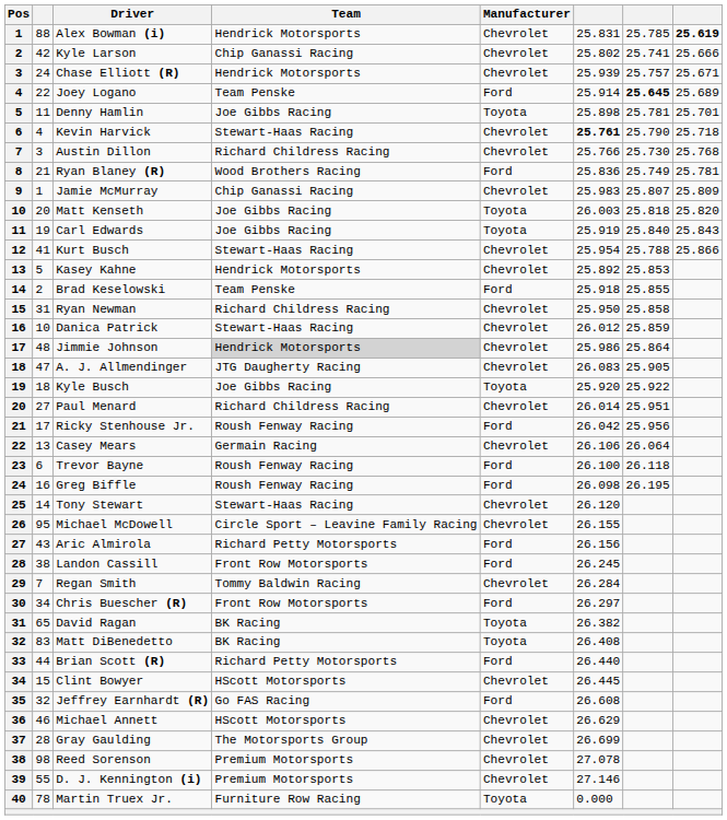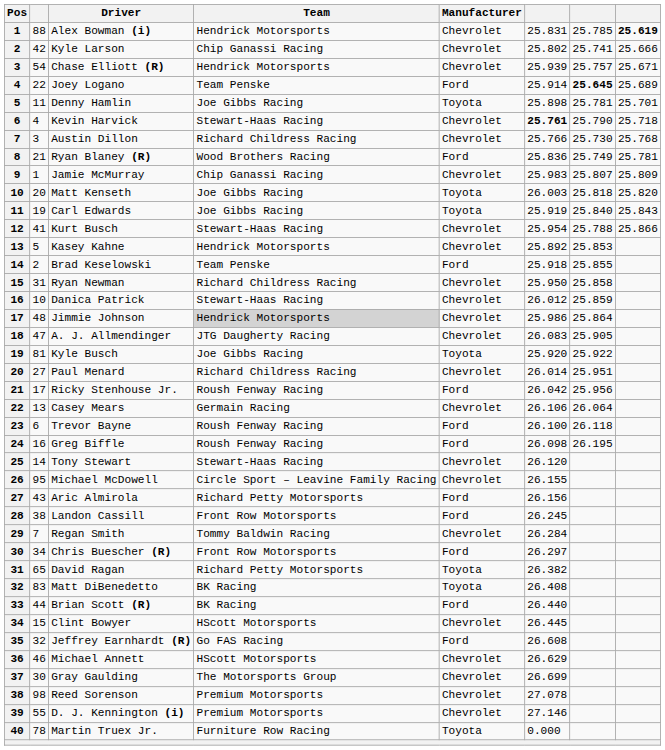Chase Elliott (R) | column 2: 24 -> 54
Kyle Busch | column 2: 18 -> 81
David Ragan | Team: BK Racing -> Richard Petty Motorsports
Brian Scott (R) | Team: Richard Petty Motorsports -> BK Racing
Gray Gaulding | column 2: 28 -> 30
